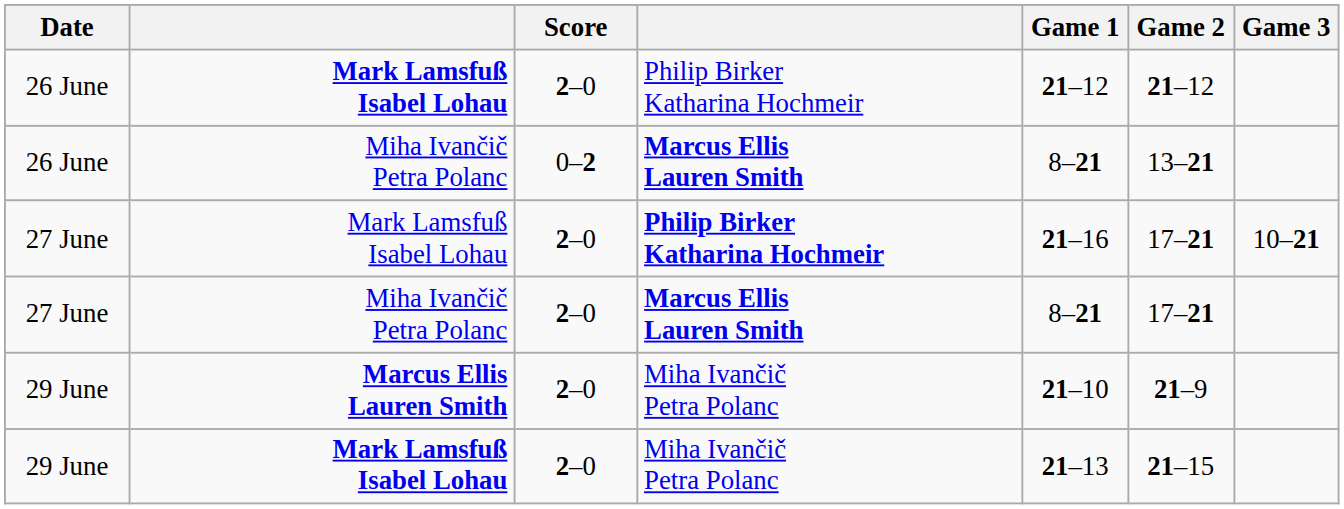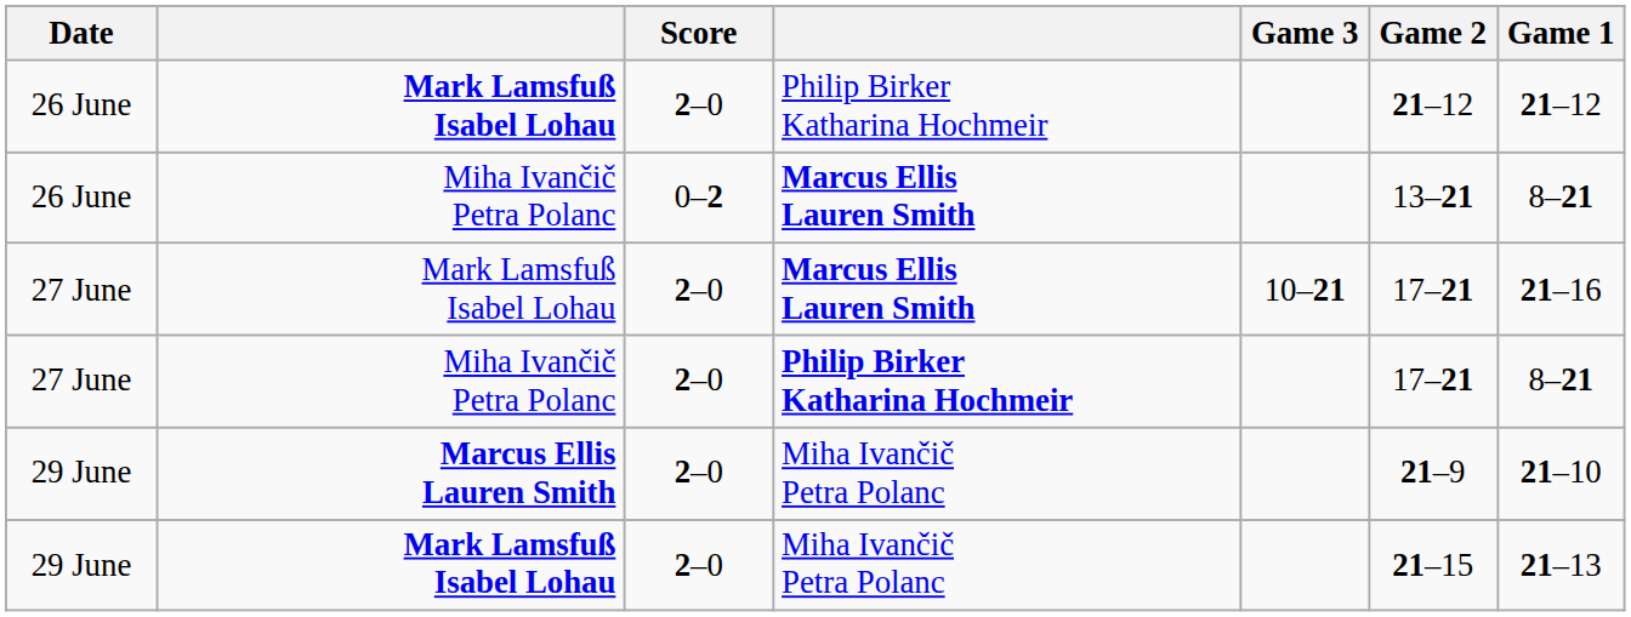columns swapped: Game 1 <-> Game 3
27 June / Mark Lamsfuß Isabel Lohau | column 4: Philip Birker Katharina Hochmeir -> Marcus Ellis Lauren Smith
27 June / Miha Ivančič Petra Polanc | column 4: Marcus Ellis Lauren Smith -> Philip Birker Katharina Hochmeir
